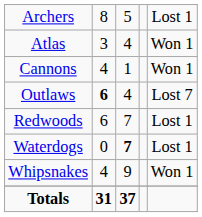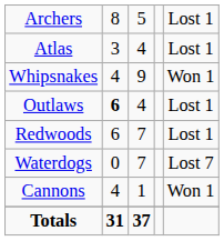Atlas | column 5: Won 1 -> Lost 1
rows swapped: Cannons <-> Whipsnakes
Outlaws | column 5: Lost 7 -> Lost 1
Waterdogs | column 3: bold -> normal
Waterdogs | column 5: Lost 1 -> Lost 7
